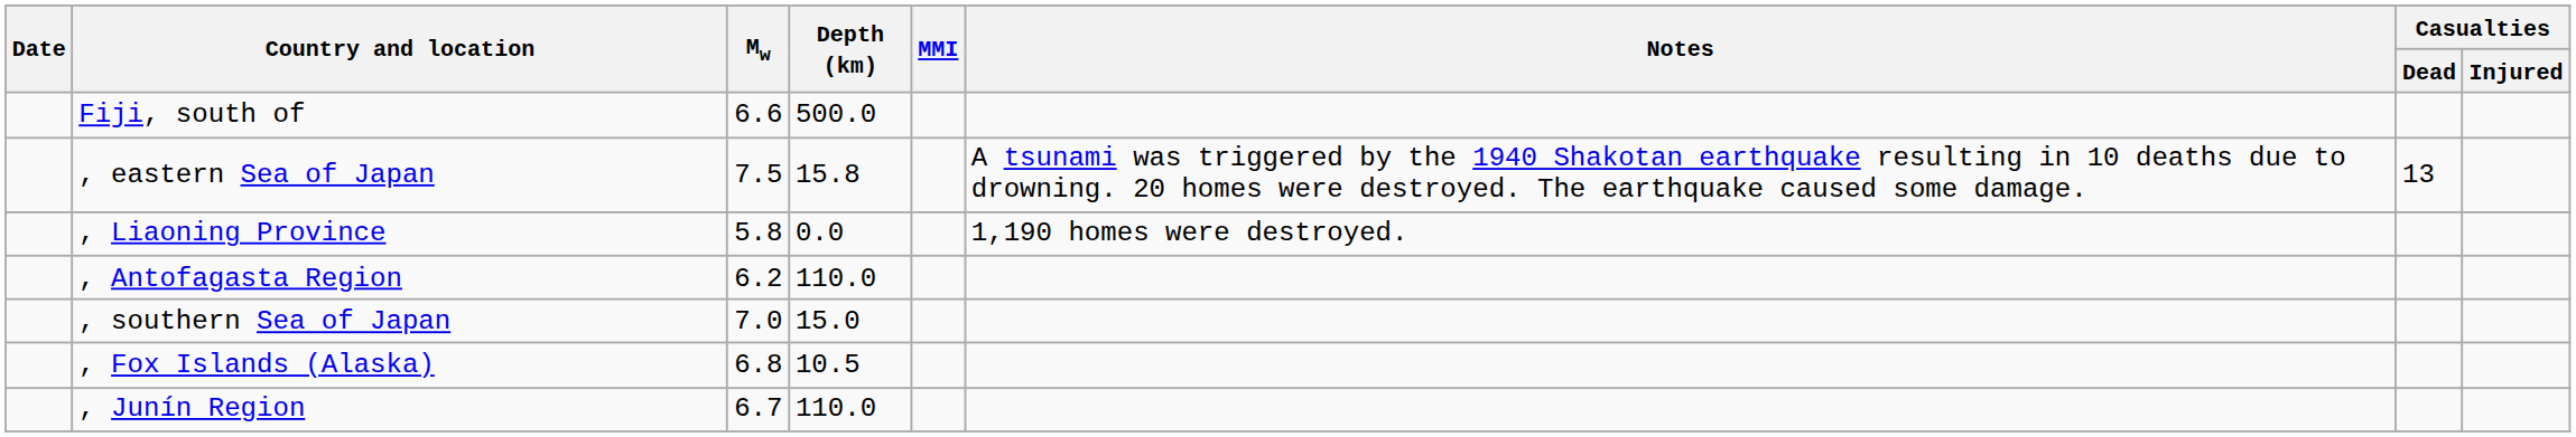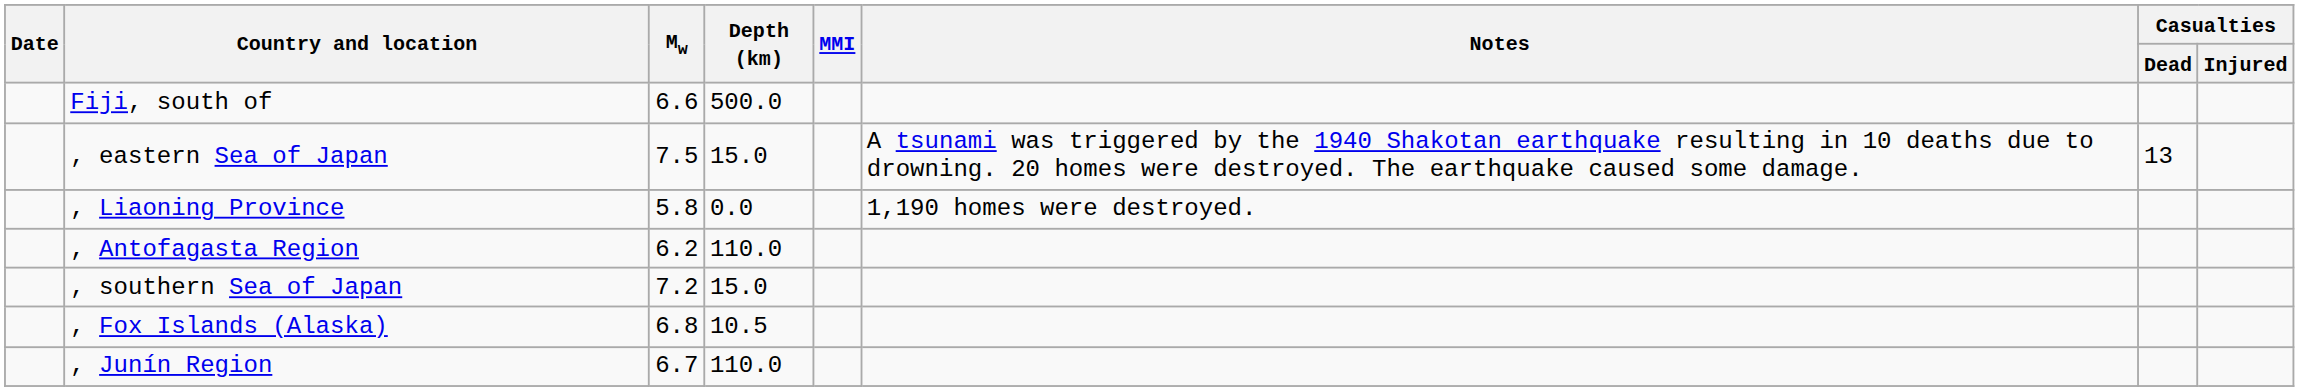, eastern Sea of Japan | Depth (km): 15.8 -> 15.0
, southern Sea of Japan | Mw: 7.0 -> 7.2
